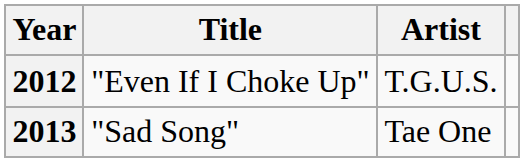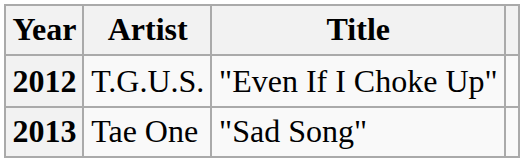columns swapped: Title <-> Artist
